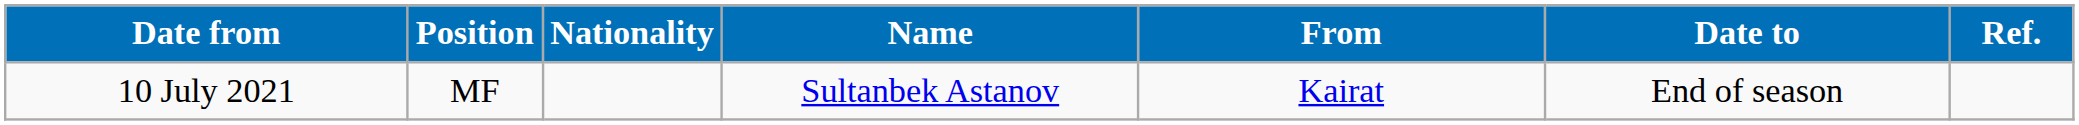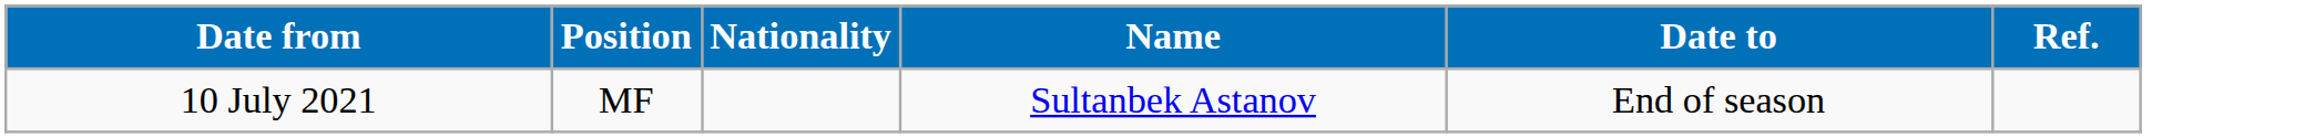- column: From | Kairat
